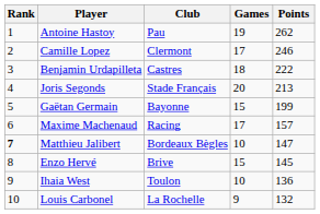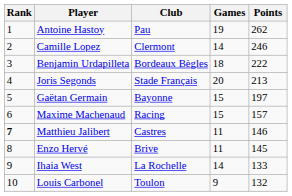Camille Lopez | Games: 17 -> 14
Benjamin Urdapilleta | Club: Castres -> Bordeaux Bègles
Gaëtan Germain | Points: 199 -> 197
Maxime Machenaud | Games: 17 -> 15
Matthieu Jalibert | Club: Bordeaux Bègles -> Castres
Matthieu Jalibert | Games: 10 -> 11
Matthieu Jalibert | Points: 147 -> 146
Enzo Hervé | Games: 15 -> 11
Ihaia West | Club: Toulon -> La Rochelle
Ihaia West | Games: 10 -> 14
Ihaia West | Points: 136 -> 133
Louis Carbonel | Club: La Rochelle -> Toulon
